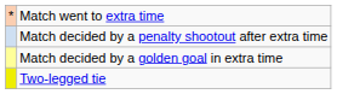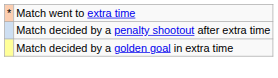- row: Two-legged tie
